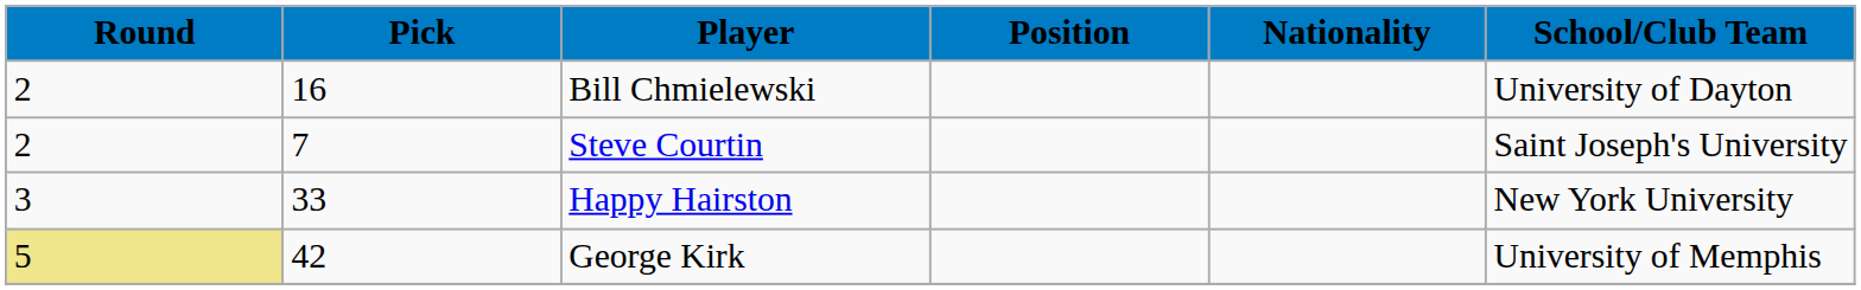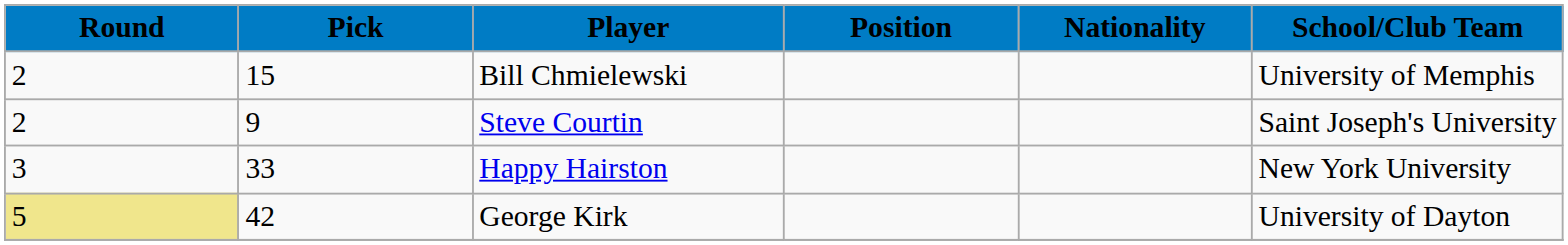Bill Chmielewski | Pick: 16 -> 15
Bill Chmielewski | School/Club Team: University of Dayton -> University of Memphis
Steve Courtin | Pick: 7 -> 9
George Kirk | School/Club Team: University of Memphis -> University of Dayton
